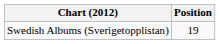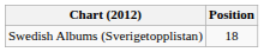Swedish Albums (Sverigetopplistan) | Position: 19 -> 18
